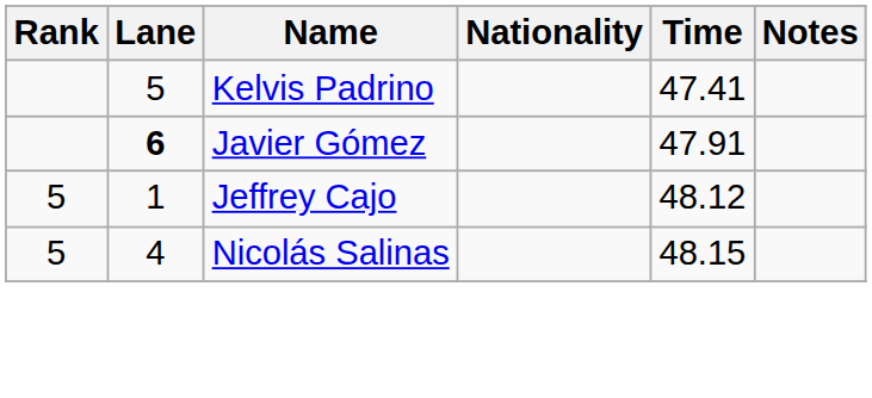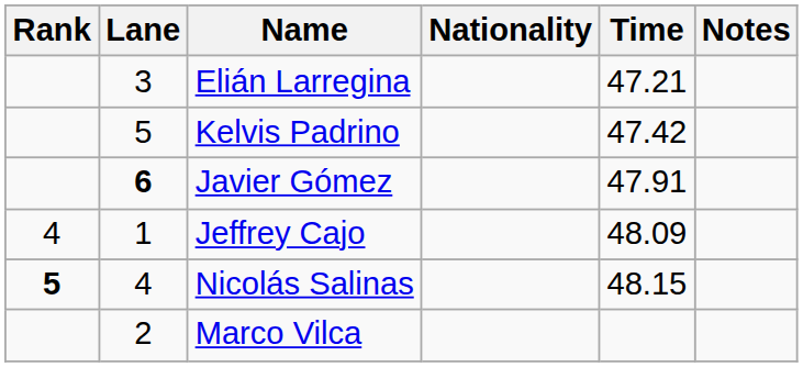+ row: 3 | Elián Larregina | 47.21
Kelvis Padrino | Time: 47.41 -> 47.42
Jeffrey Cajo | Rank: 5 -> 4
Jeffrey Cajo | Time: 48.12 -> 48.09
Nicolás Salinas | Rank: normal -> bold
+ row: 2 | Marco Vilca
